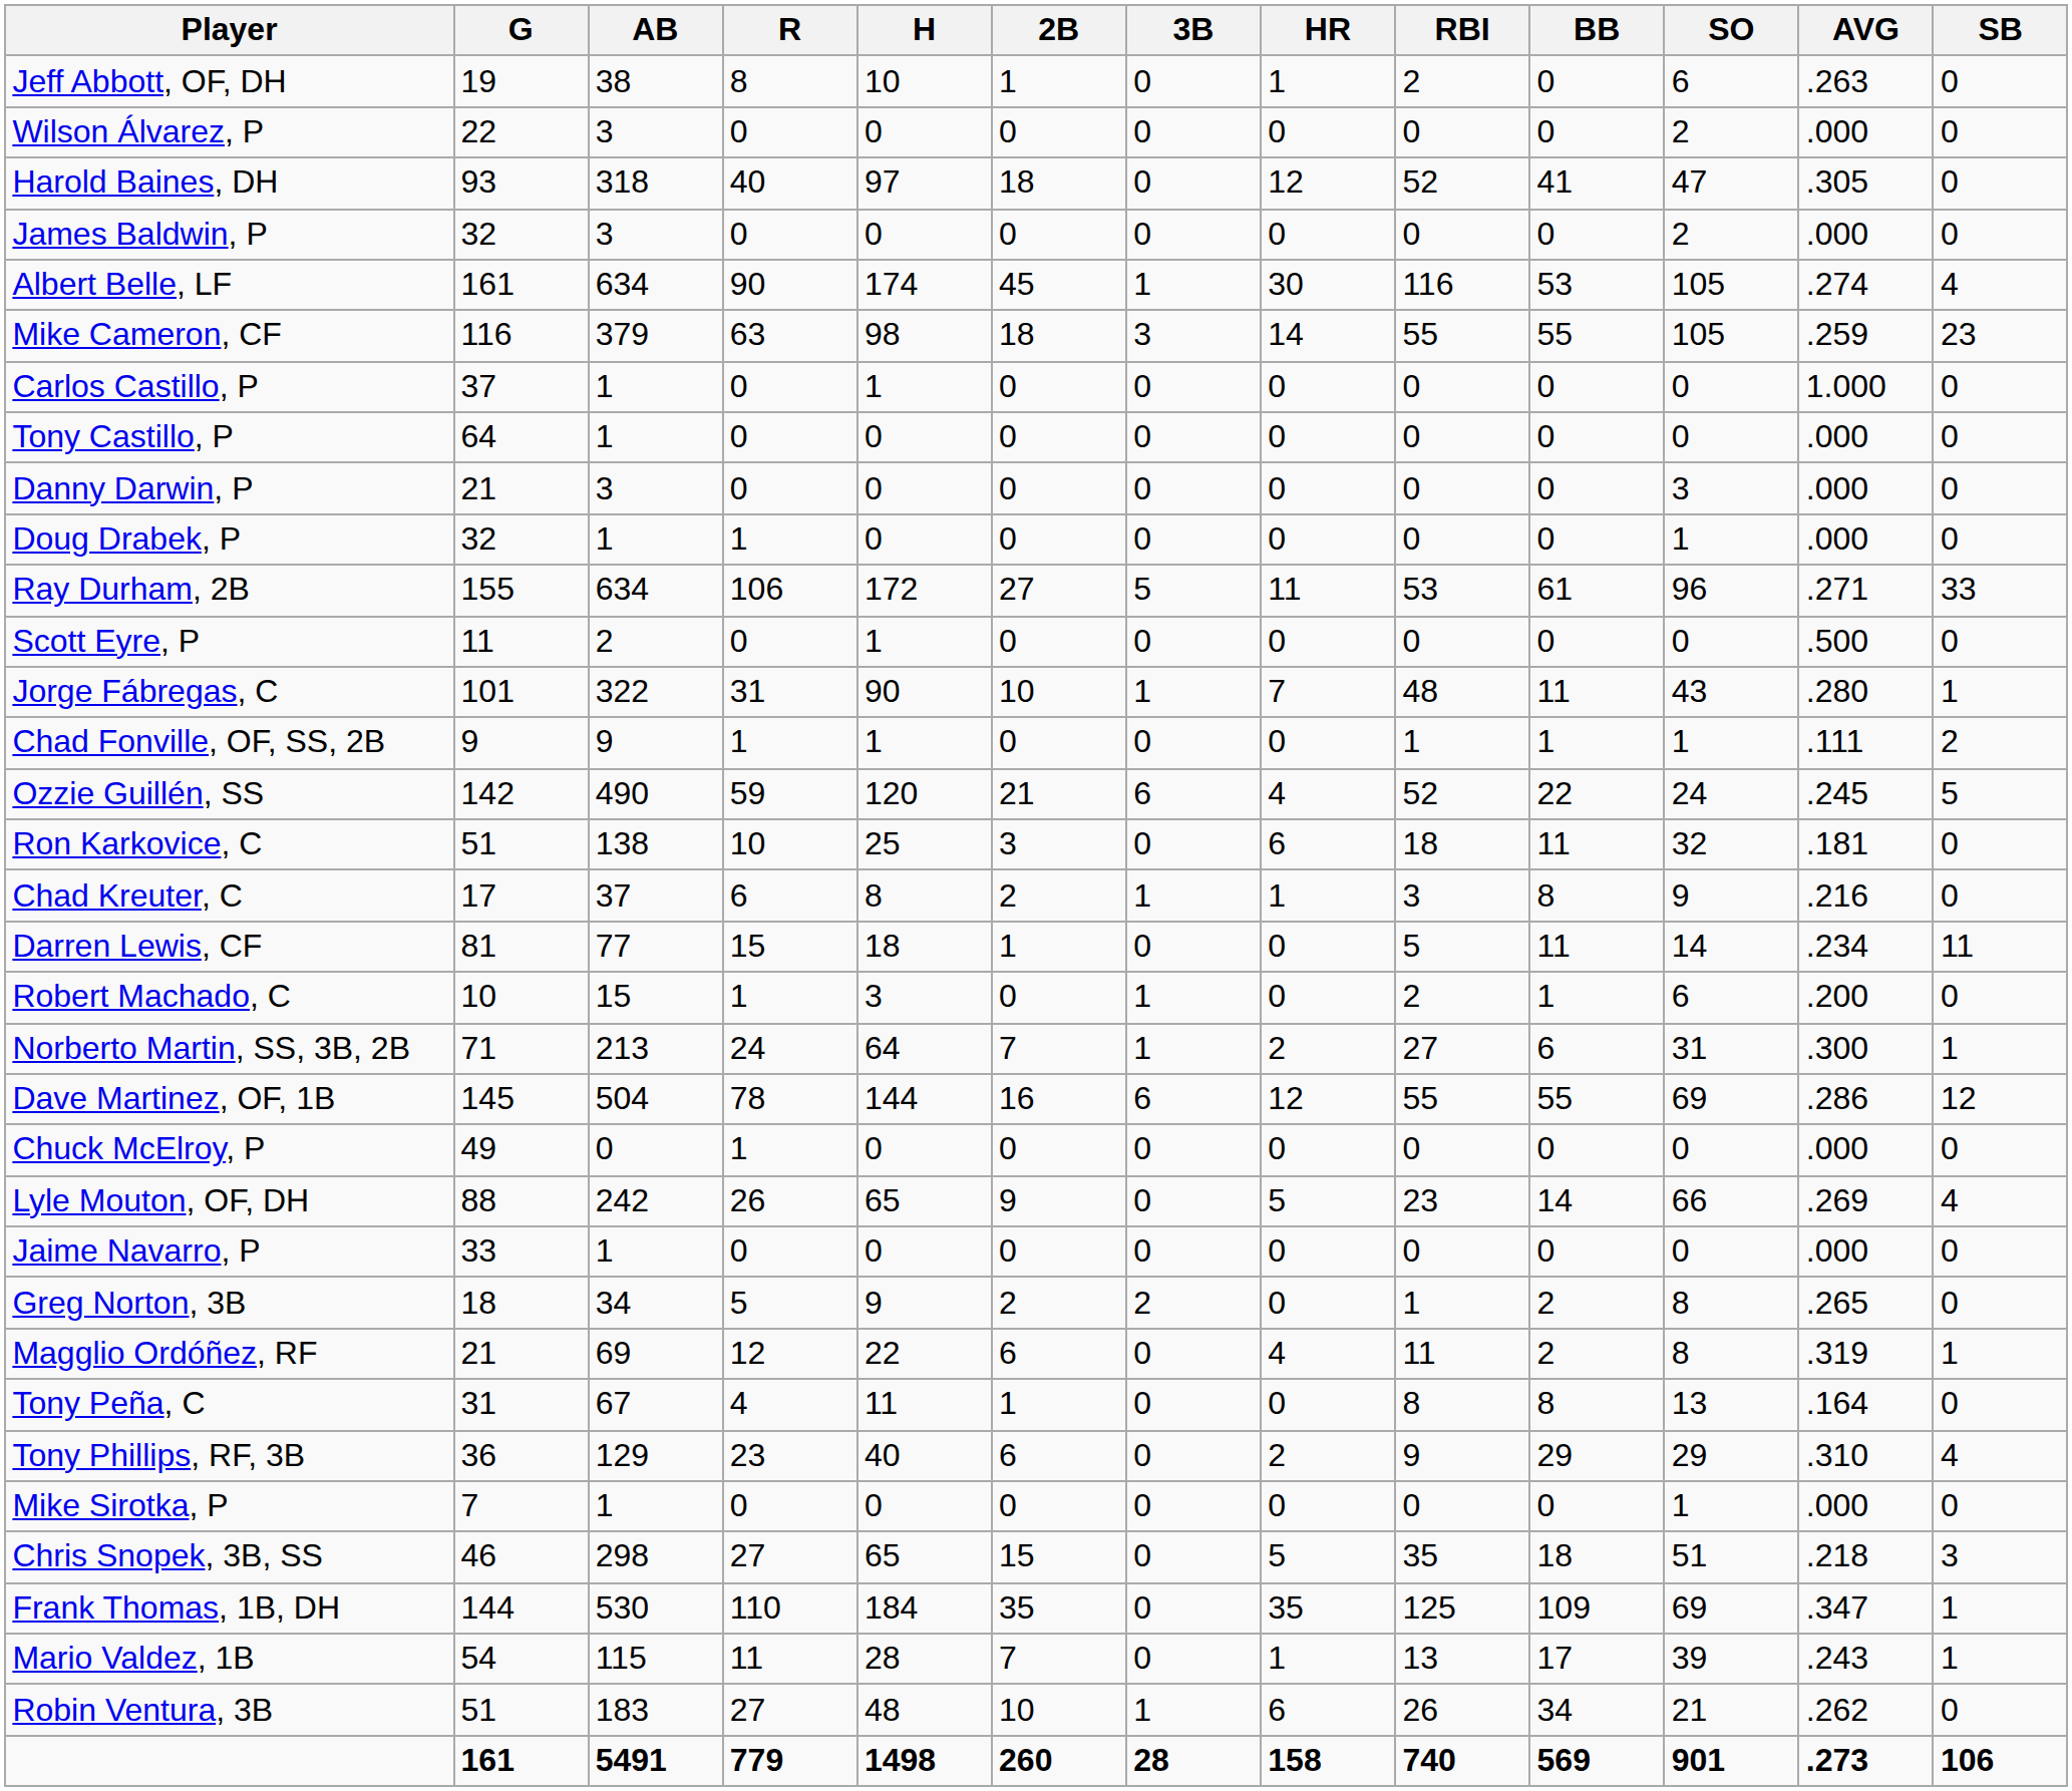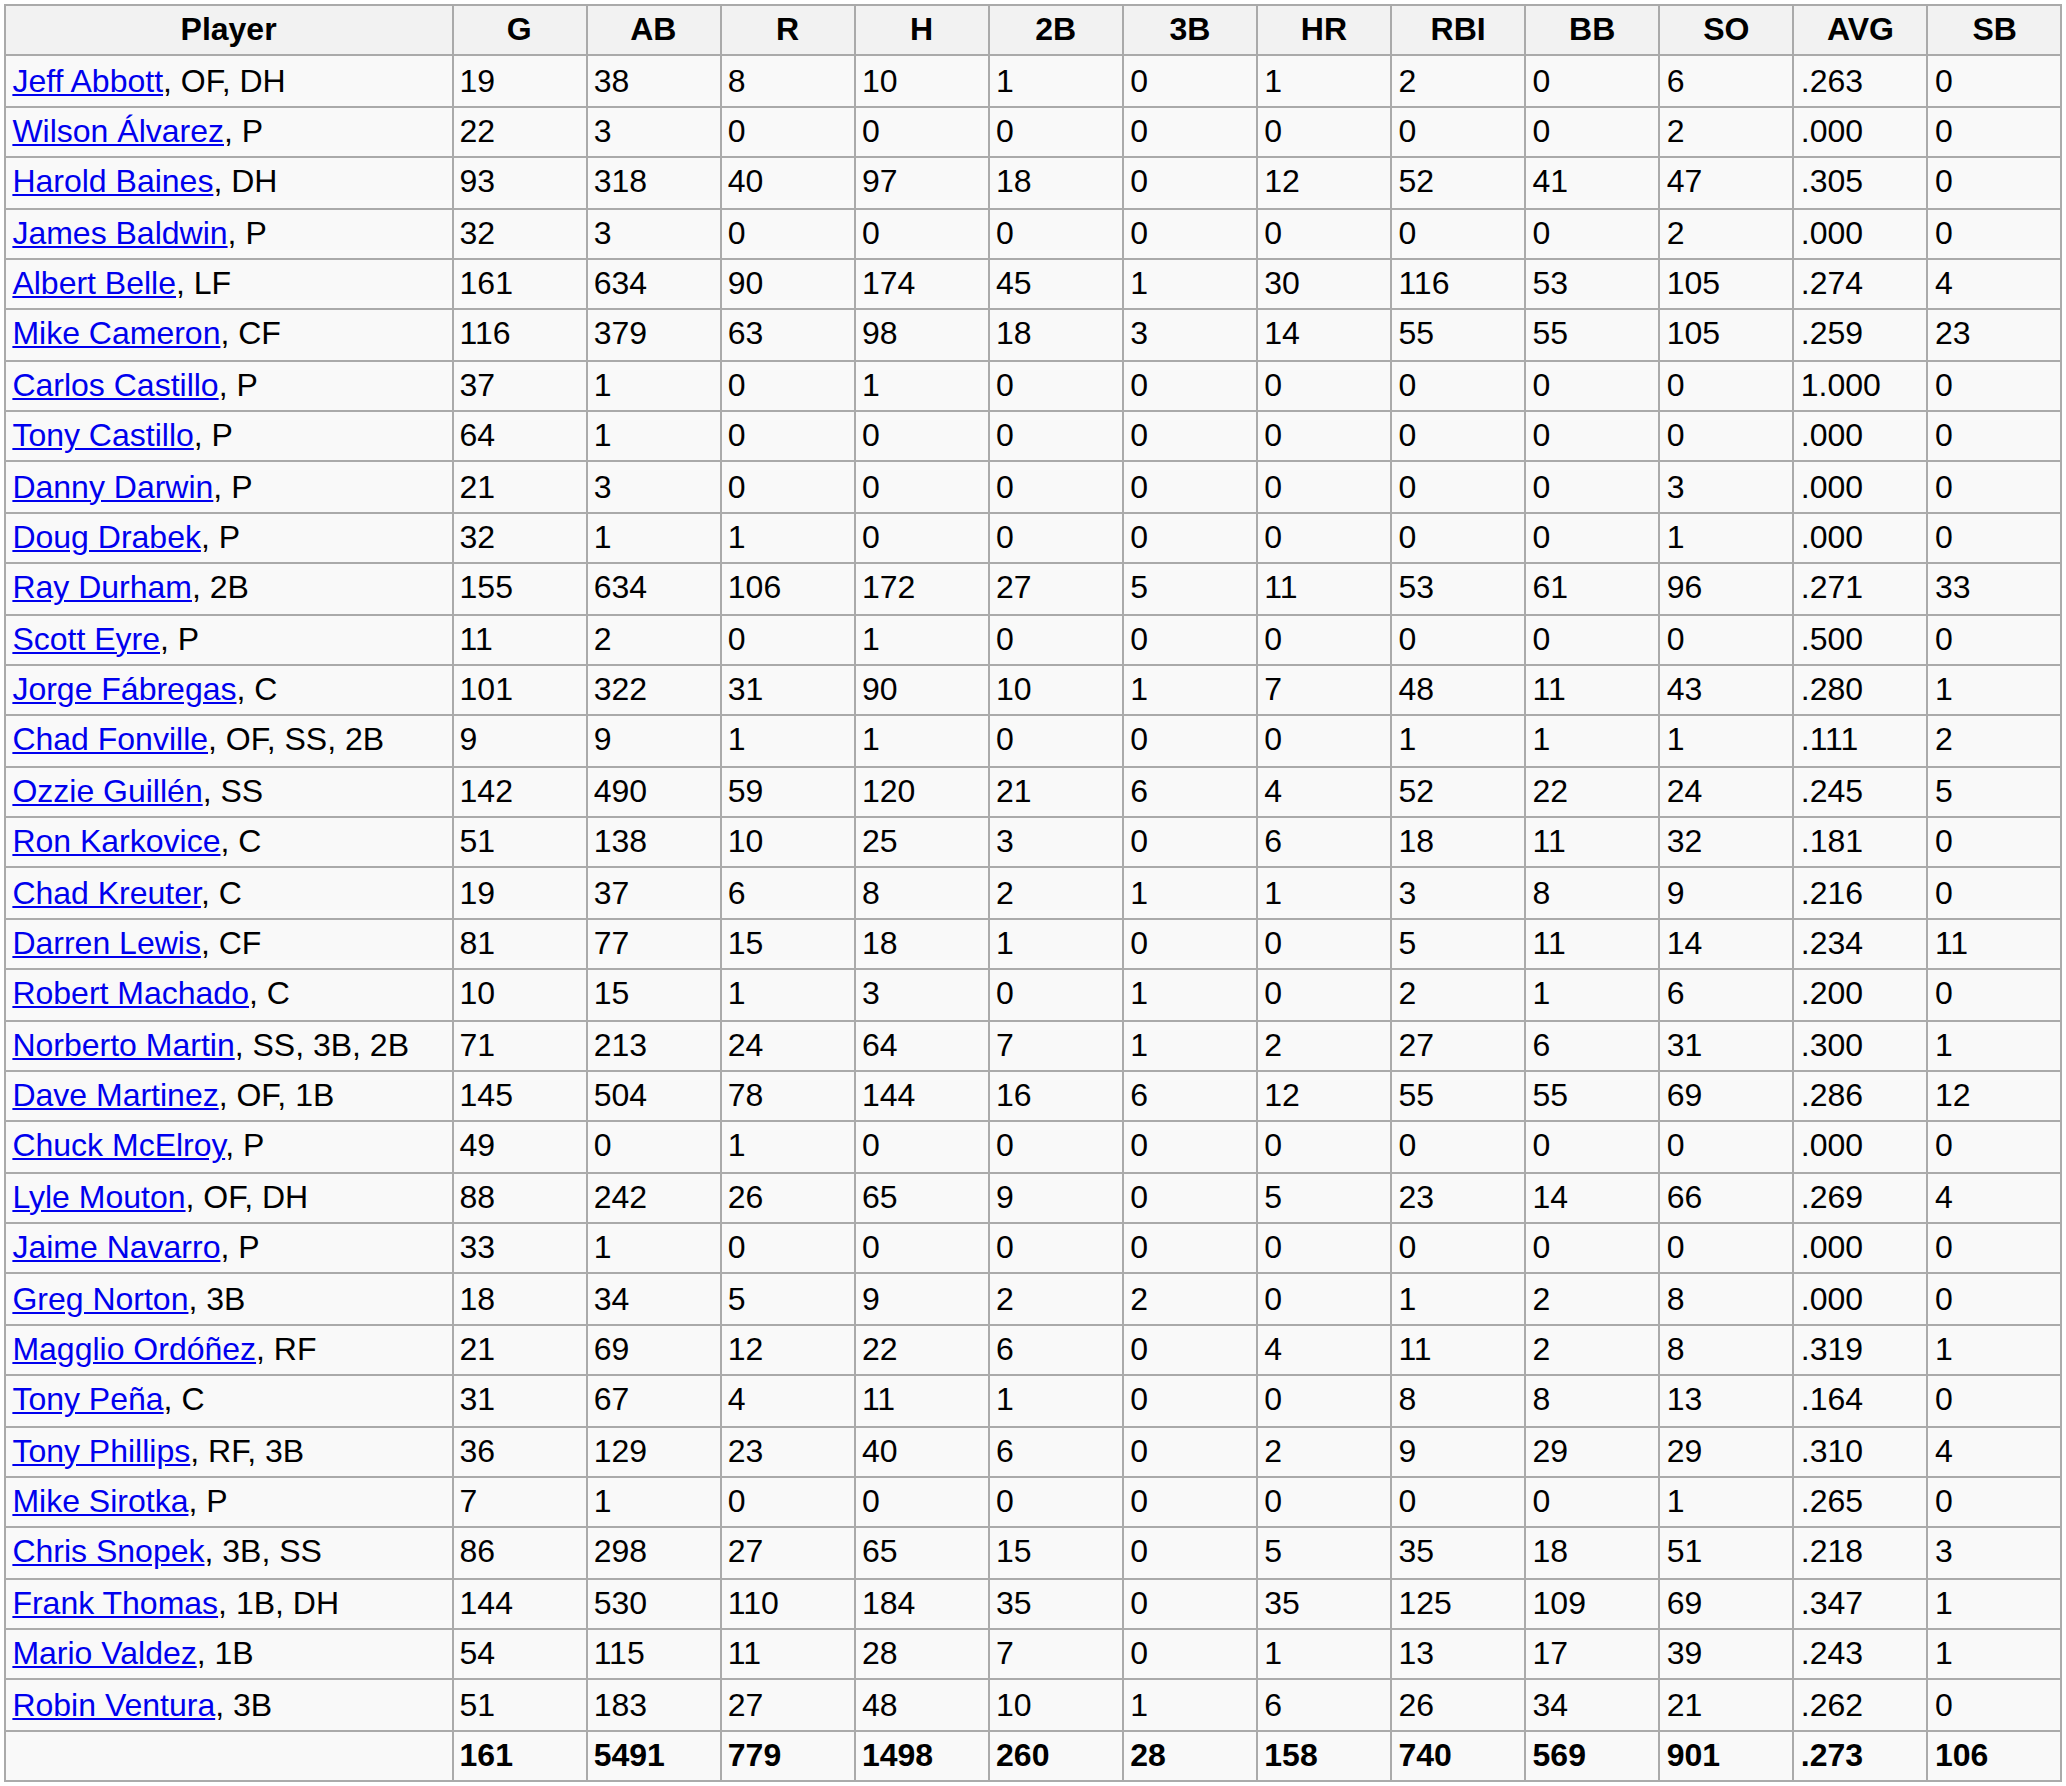Chad Kreuter, C | G: 17 -> 19
Greg Norton, 3B | AVG: .265 -> .000
Mike Sirotka, P | AVG: .000 -> .265
Chris Snopek, 3B, SS | G: 46 -> 86
